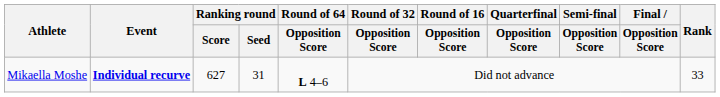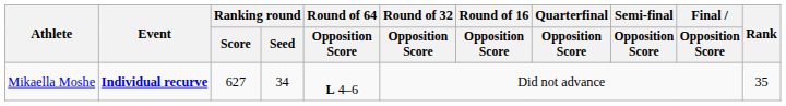Mikaella Moshe | Ranking round / Seed: 31 -> 34
Mikaella Moshe | Rank: 33 -> 35
